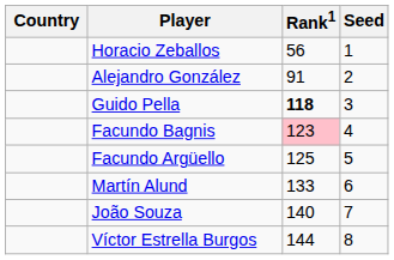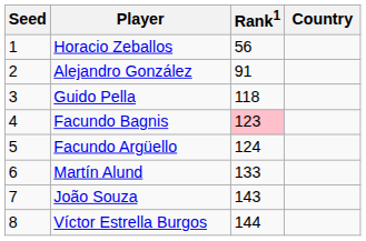columns swapped: Country <-> Seed
Guido Pella | Rank1: bold -> normal
Facundo Argüello | Rank1: 125 -> 124
João Souza | Rank1: 140 -> 143
